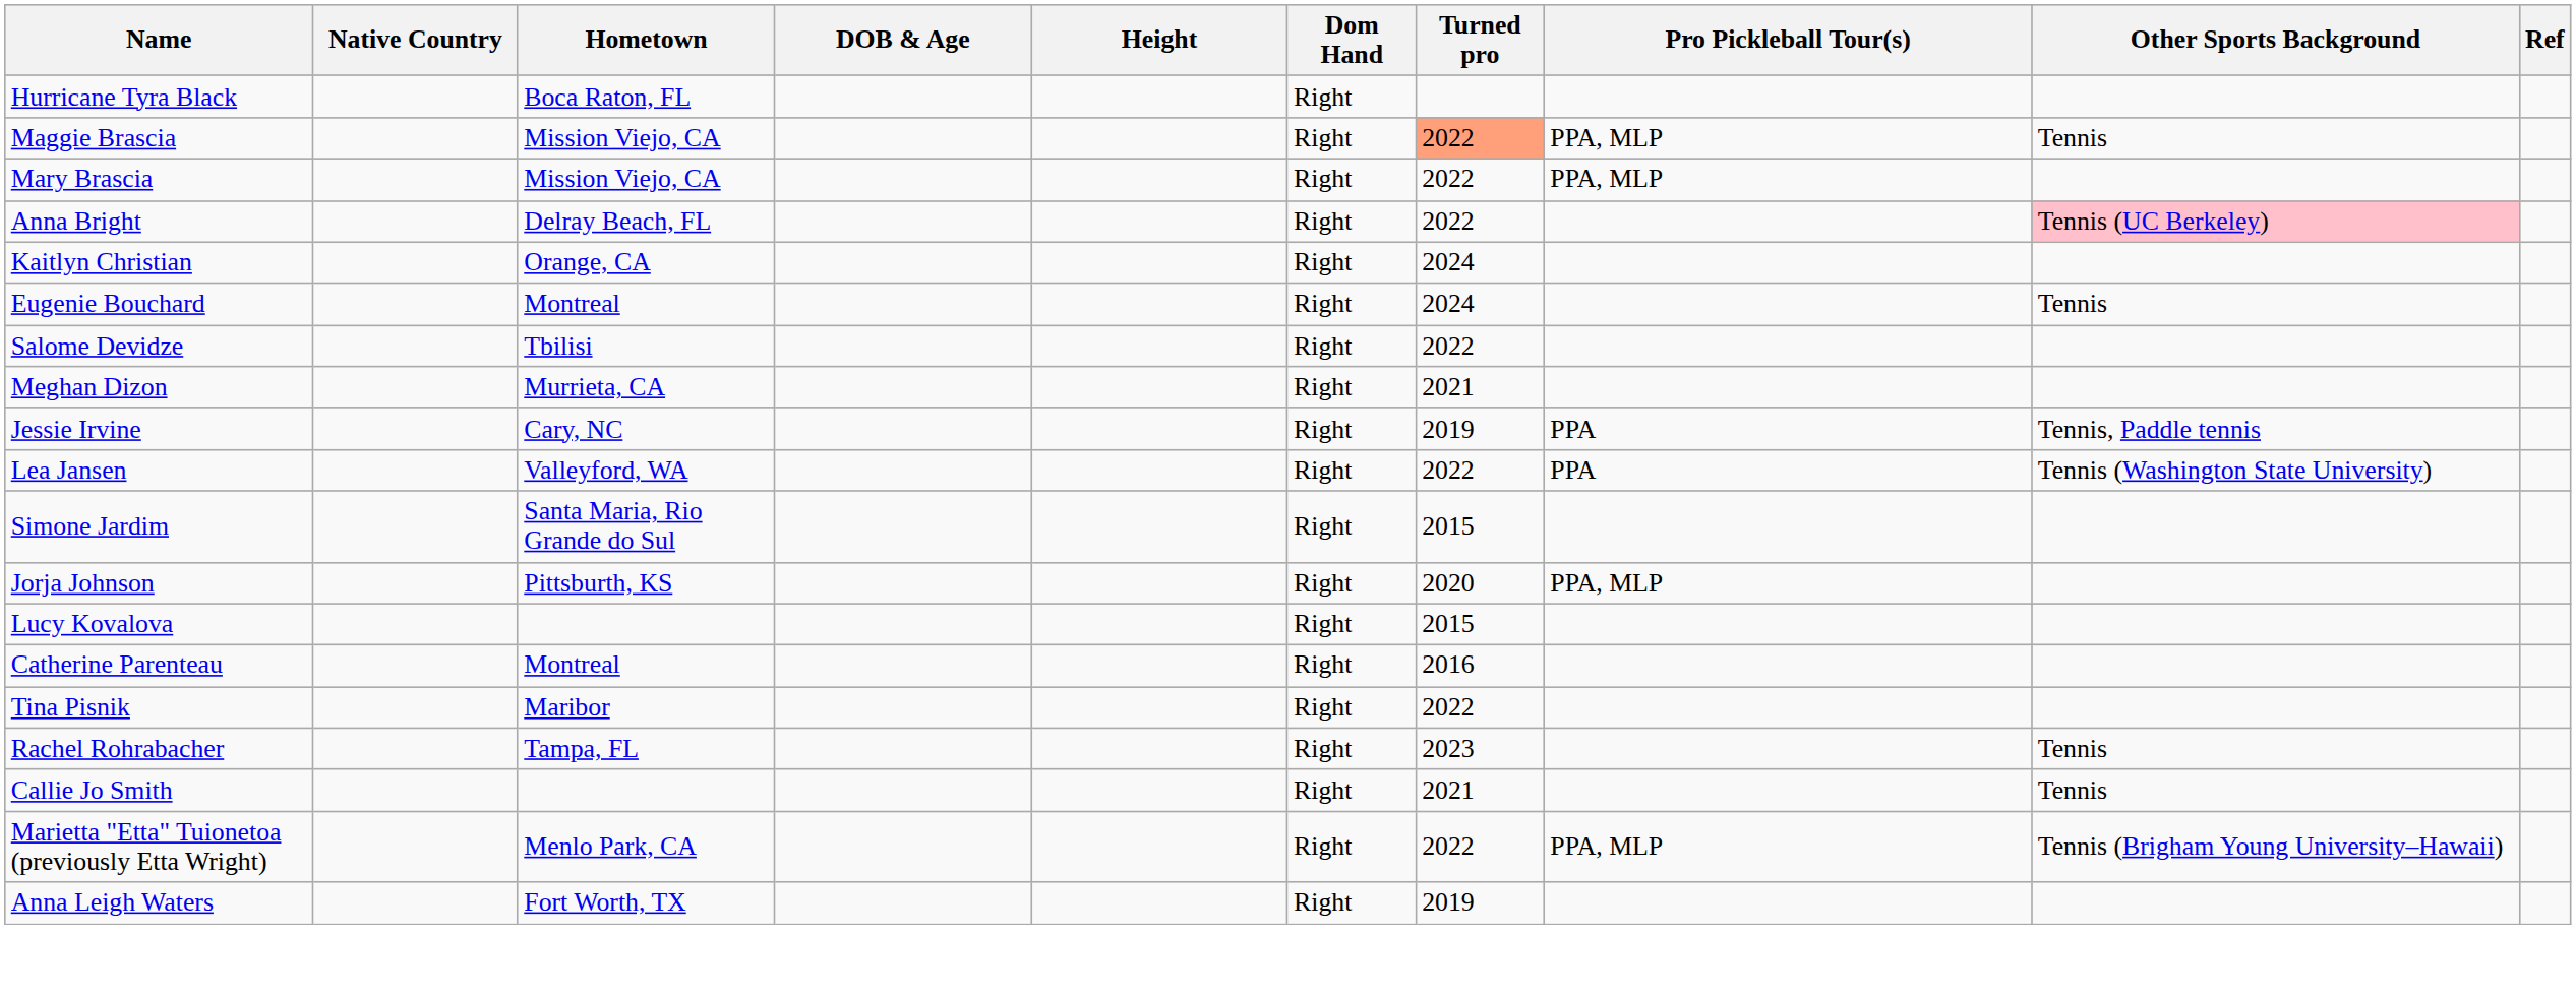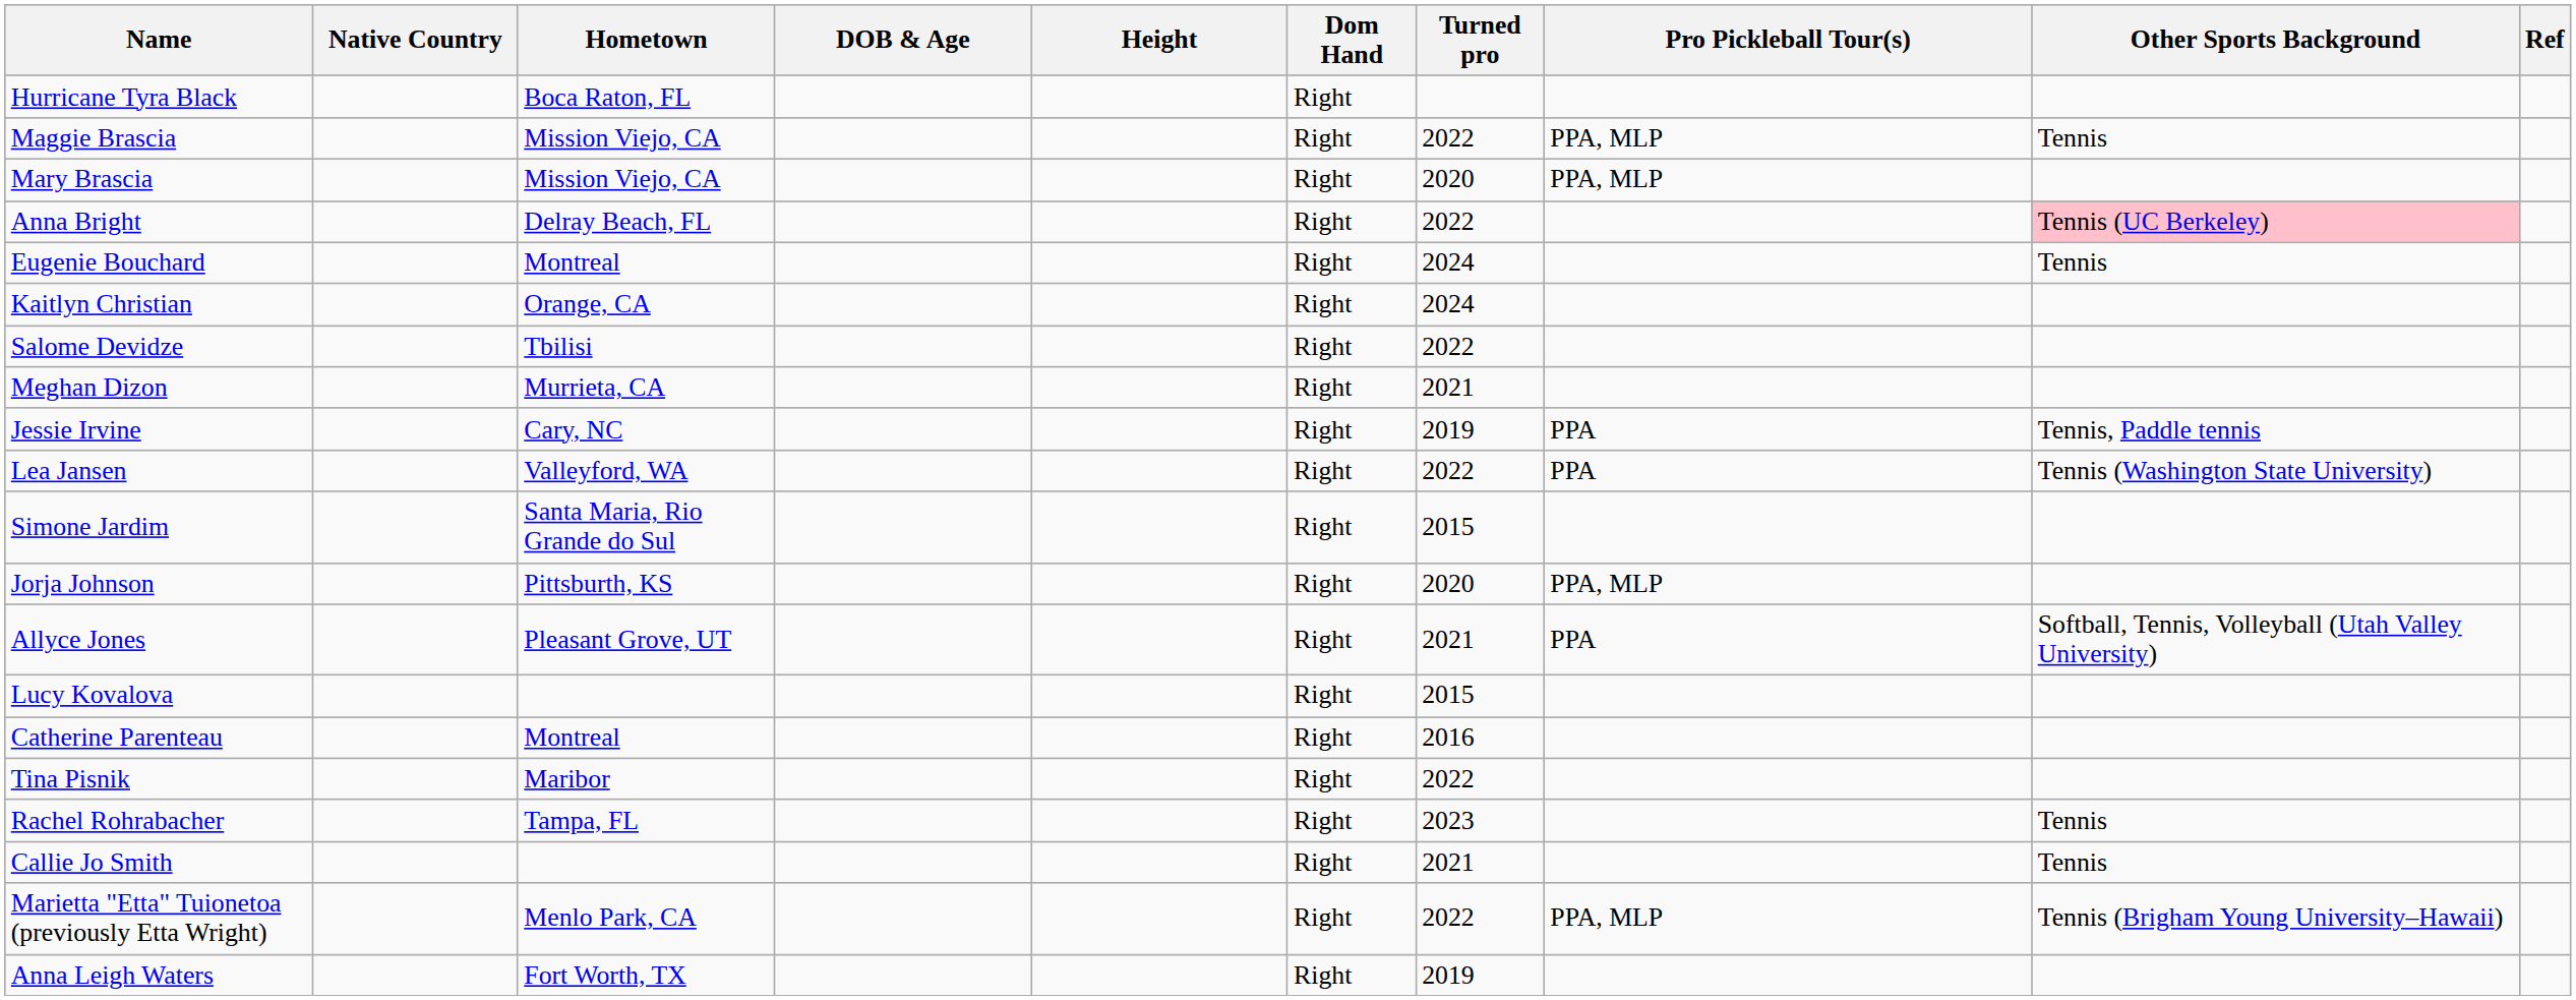Maggie Brascia | Turned pro: lightsalmon background -> no background
Mary Brascia | Turned pro: 2022 -> 2020
rows swapped: Eugenie Bouchard <-> Kaitlyn Christian
+ row: Allyce Jones | Pleasant Grove, UT | Right | 2021 | PPA | Softball, Tennis, Volleyball (Utah Valley University)
